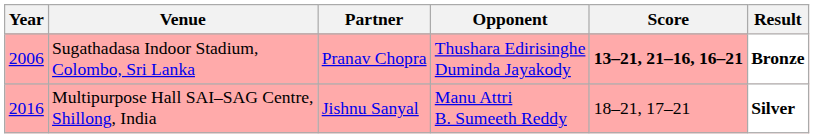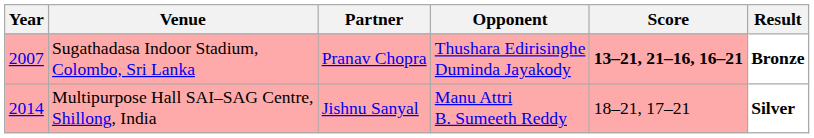Sugathadasa Indoor Stadium, Colombo, Sri Lanka | Year: 2006 -> 2007
Multipurpose Hall SAI–SAG Centre, Shillong, India | Year: 2016 -> 2014
